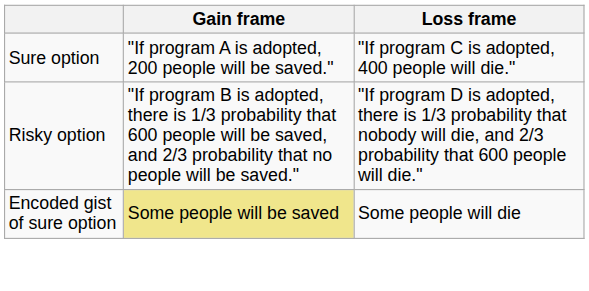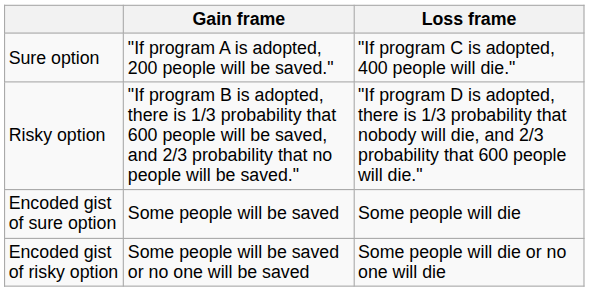Encoded gist of sure option | Gain frame: khaki background -> no background
+ row: Encoded gist of risky option | Some people will be saved or no one will be saved | Some people will die or no one will die
